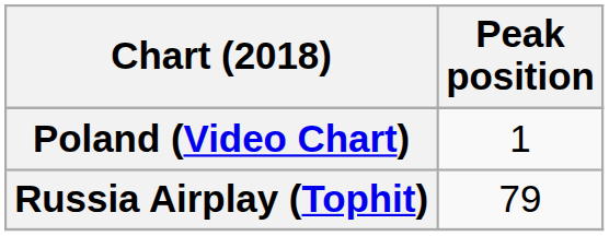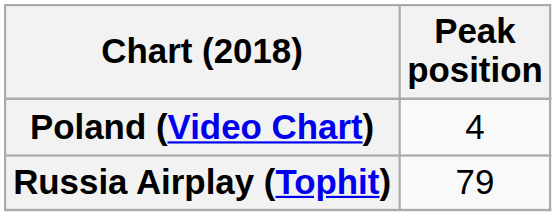Poland (Video Chart) | Peak position: 1 -> 4
